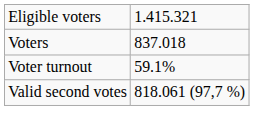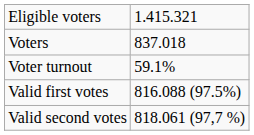+ row: Valid first votes | 816.088 (97.5%)
